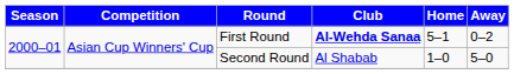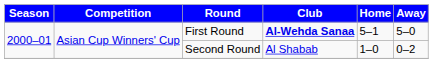First Round | Away: 0–2 -> 5–0
Second Round | Away: 5–0 -> 0–2
